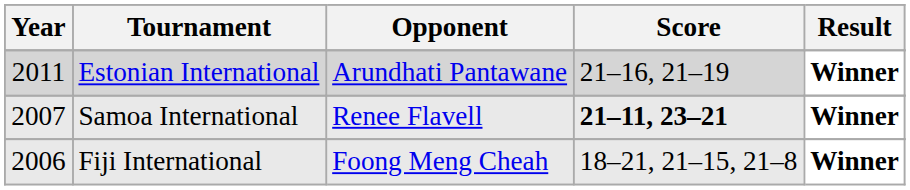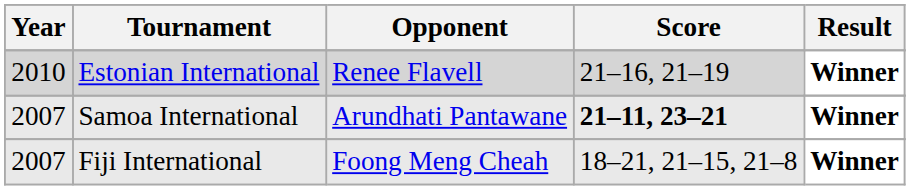Estonian International | Year: 2011 -> 2010
Estonian International | Opponent: Arundhati Pantawane -> Renee Flavell
Samoa International | Opponent: Renee Flavell -> Arundhati Pantawane
Fiji International | Year: 2006 -> 2007
